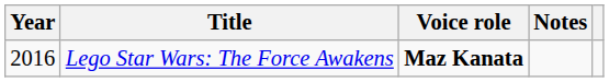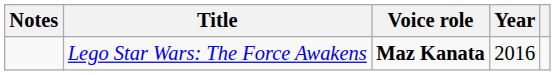columns swapped: Year <-> Notes
